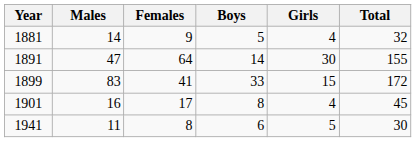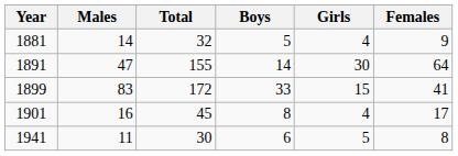columns swapped: Females <-> Total
